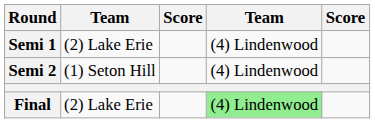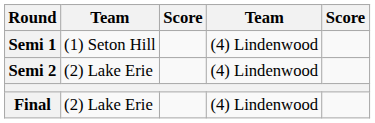Semi 1 | column 2: (2) Lake Erie -> (1) Seton Hill
Semi 2 | column 2: (1) Seton Hill -> (2) Lake Erie
Final | column 4: lightgreen background -> no background
